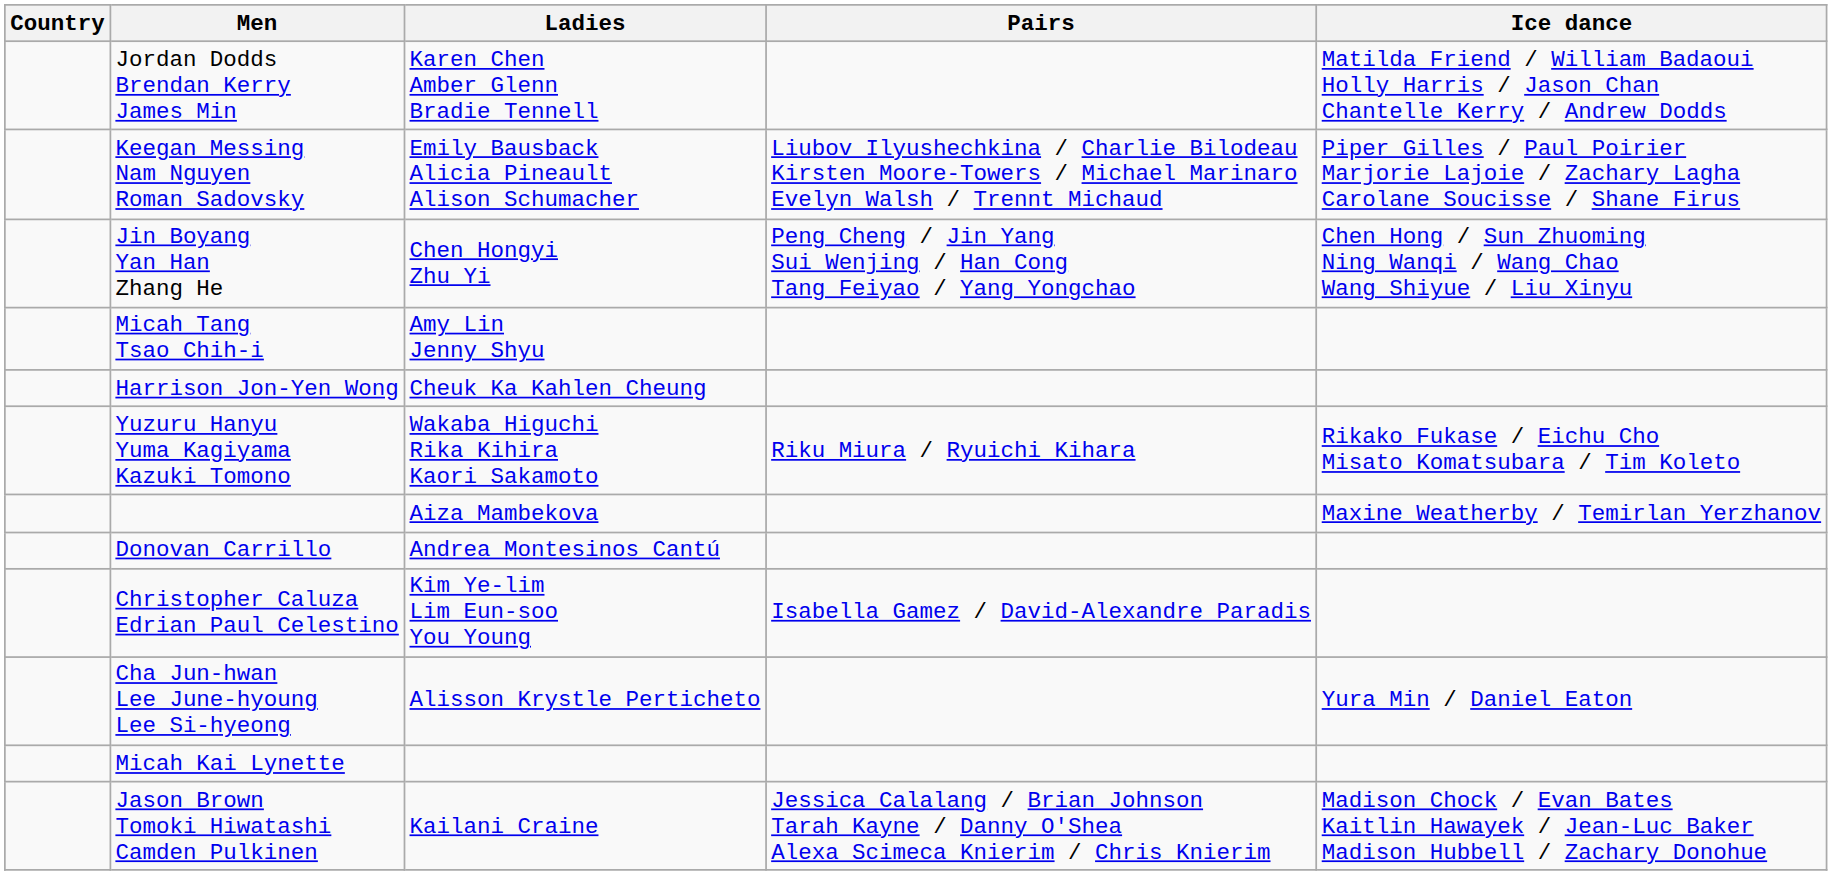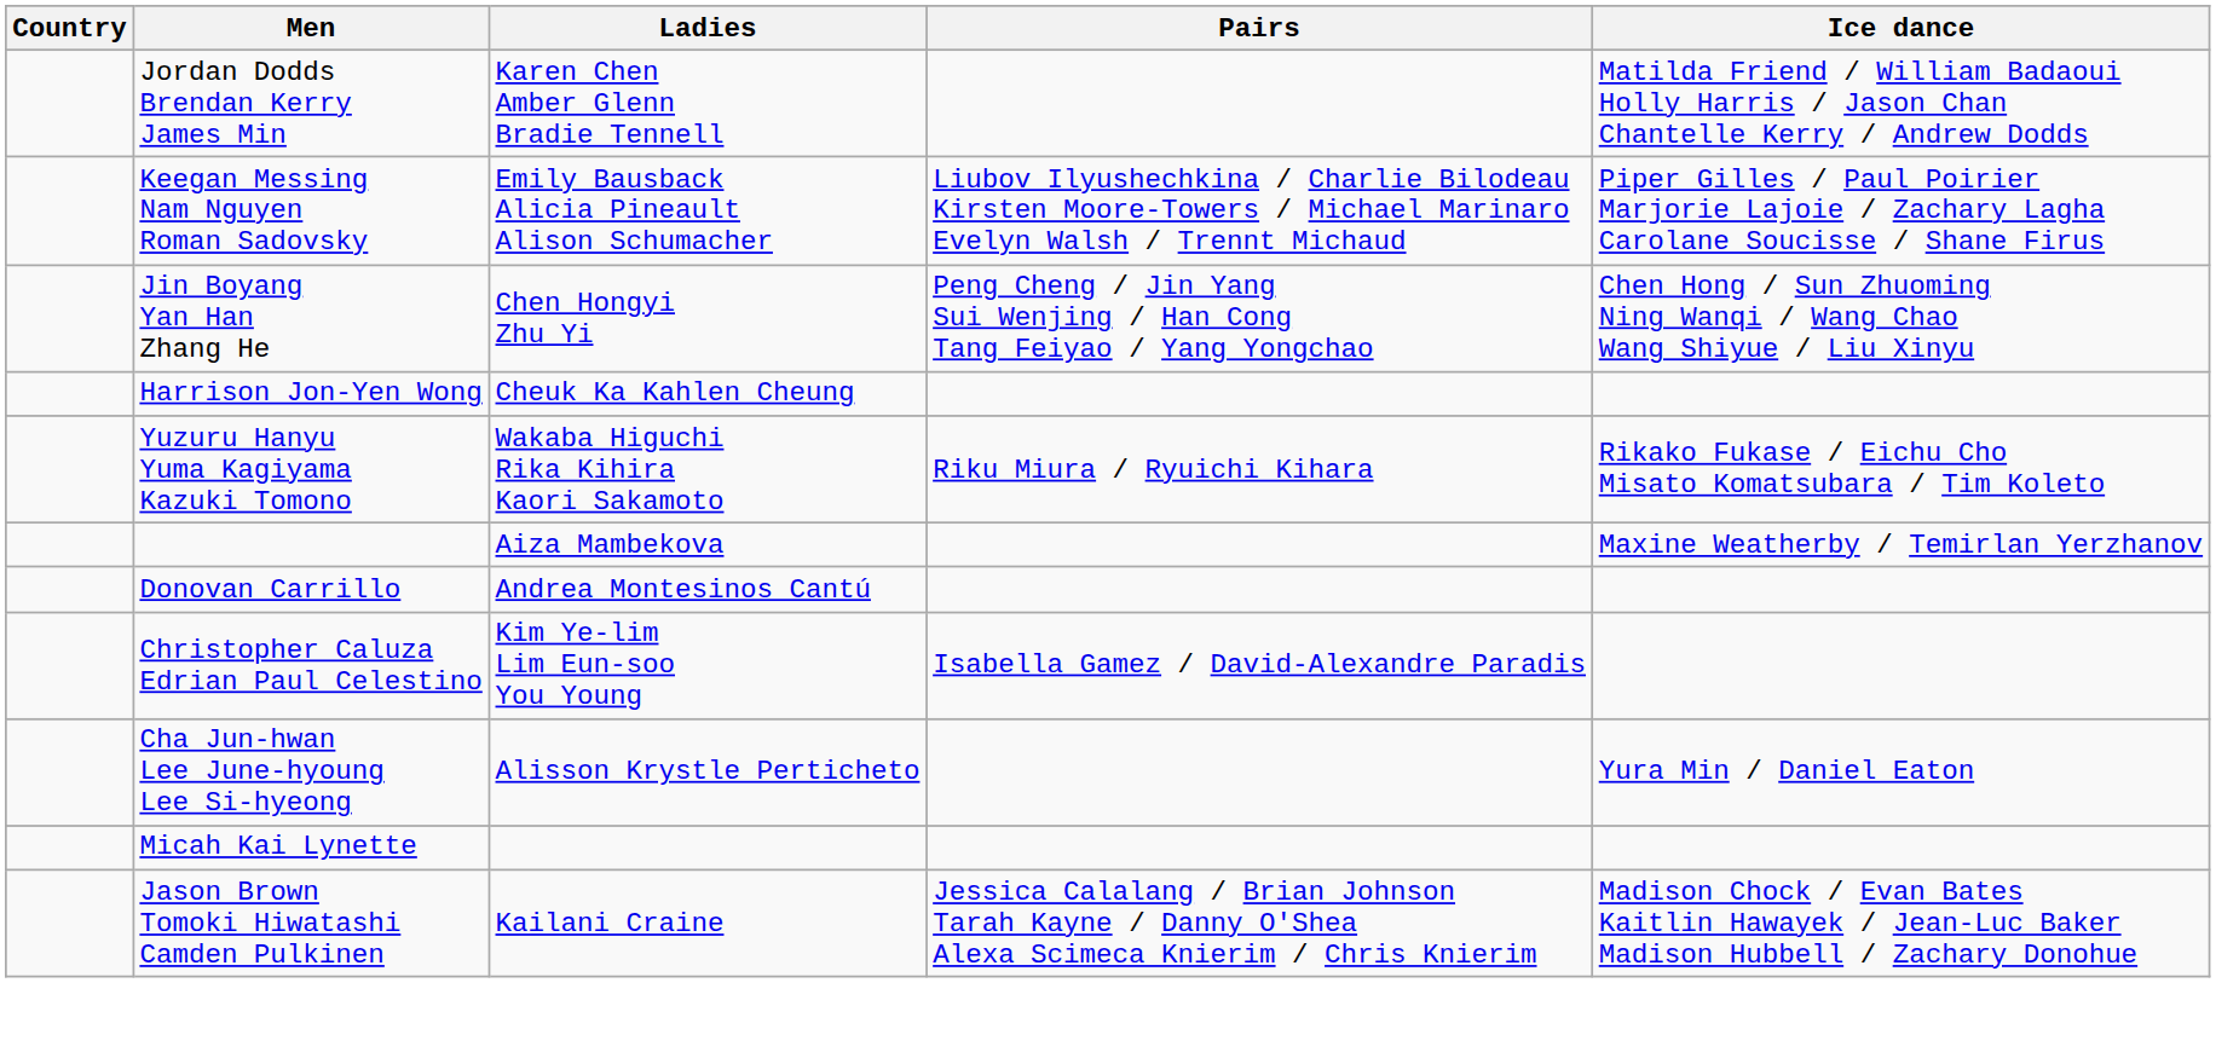- row: Micah Tang Tsao Chih-i | Amy Lin Jenny Shyu
